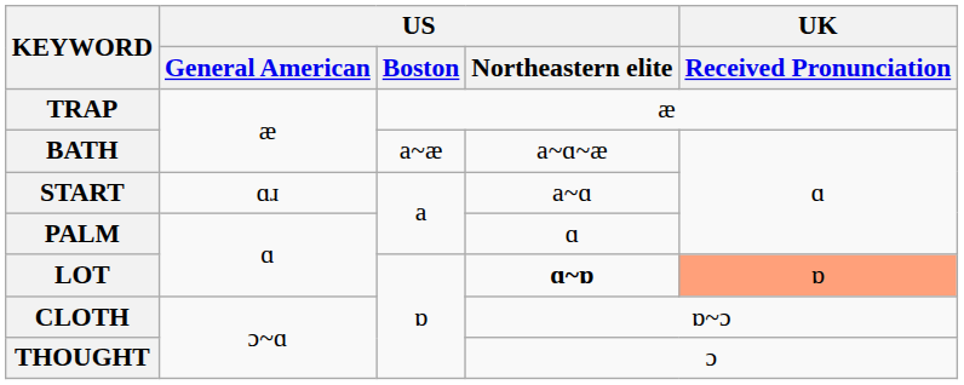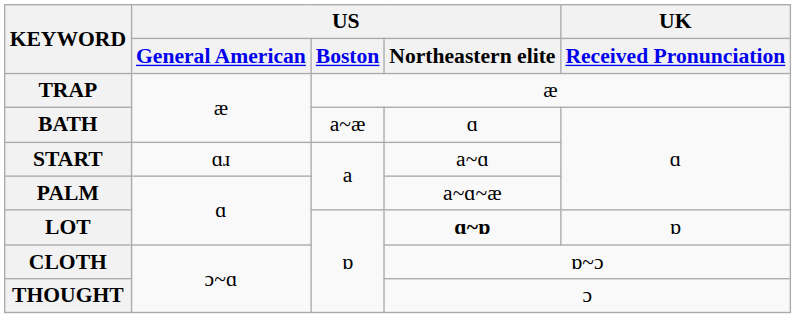BATH | US / Northeastern elite: a~ɑ~æ -> ɑ
PALM | US / Northeastern elite: ɑ -> a~ɑ~æ
LOT | UK / Received Pronunciation: lightsalmon background -> no background
